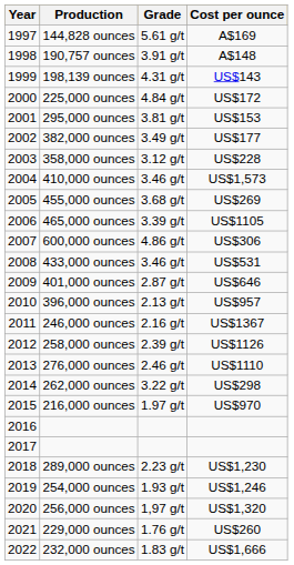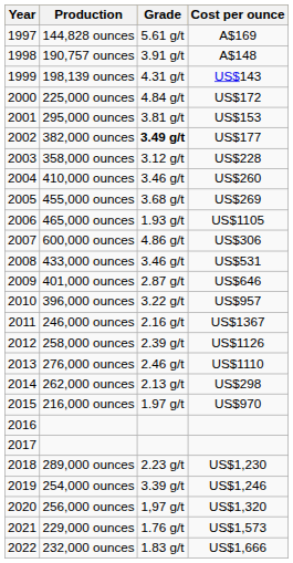382,000 ounces | Grade: normal -> bold
410,000 ounces | Cost per ounce: US$1,573 -> US$260
465,000 ounces | Grade: 3.39 g/t -> 1.93 g/t
396,000 ounces | Grade: 2.13 g/t -> 3.22 g/t
262,000 ounces | Grade: 3.22 g/t -> 2.13 g/t
254,000 ounces | Grade: 1.93 g/t -> 3.39 g/t
229,000 ounces | Cost per ounce: US$260 -> US$1,573
